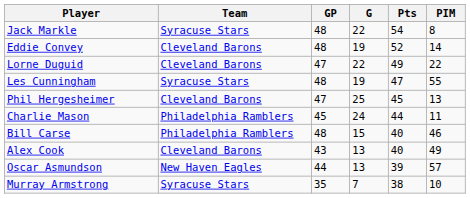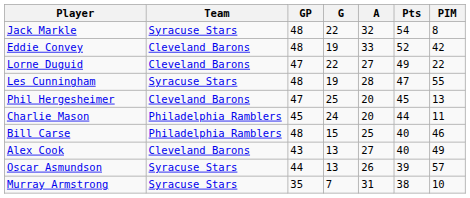+ column: A | 32 | 33 | 27 | 28 | 20 | 20 | 25 | 27 | 26 | 31
Eddie Convey | PIM: 14 -> 42
Oscar Asmundson | Team: New Haven Eagles -> Syracuse Stars
